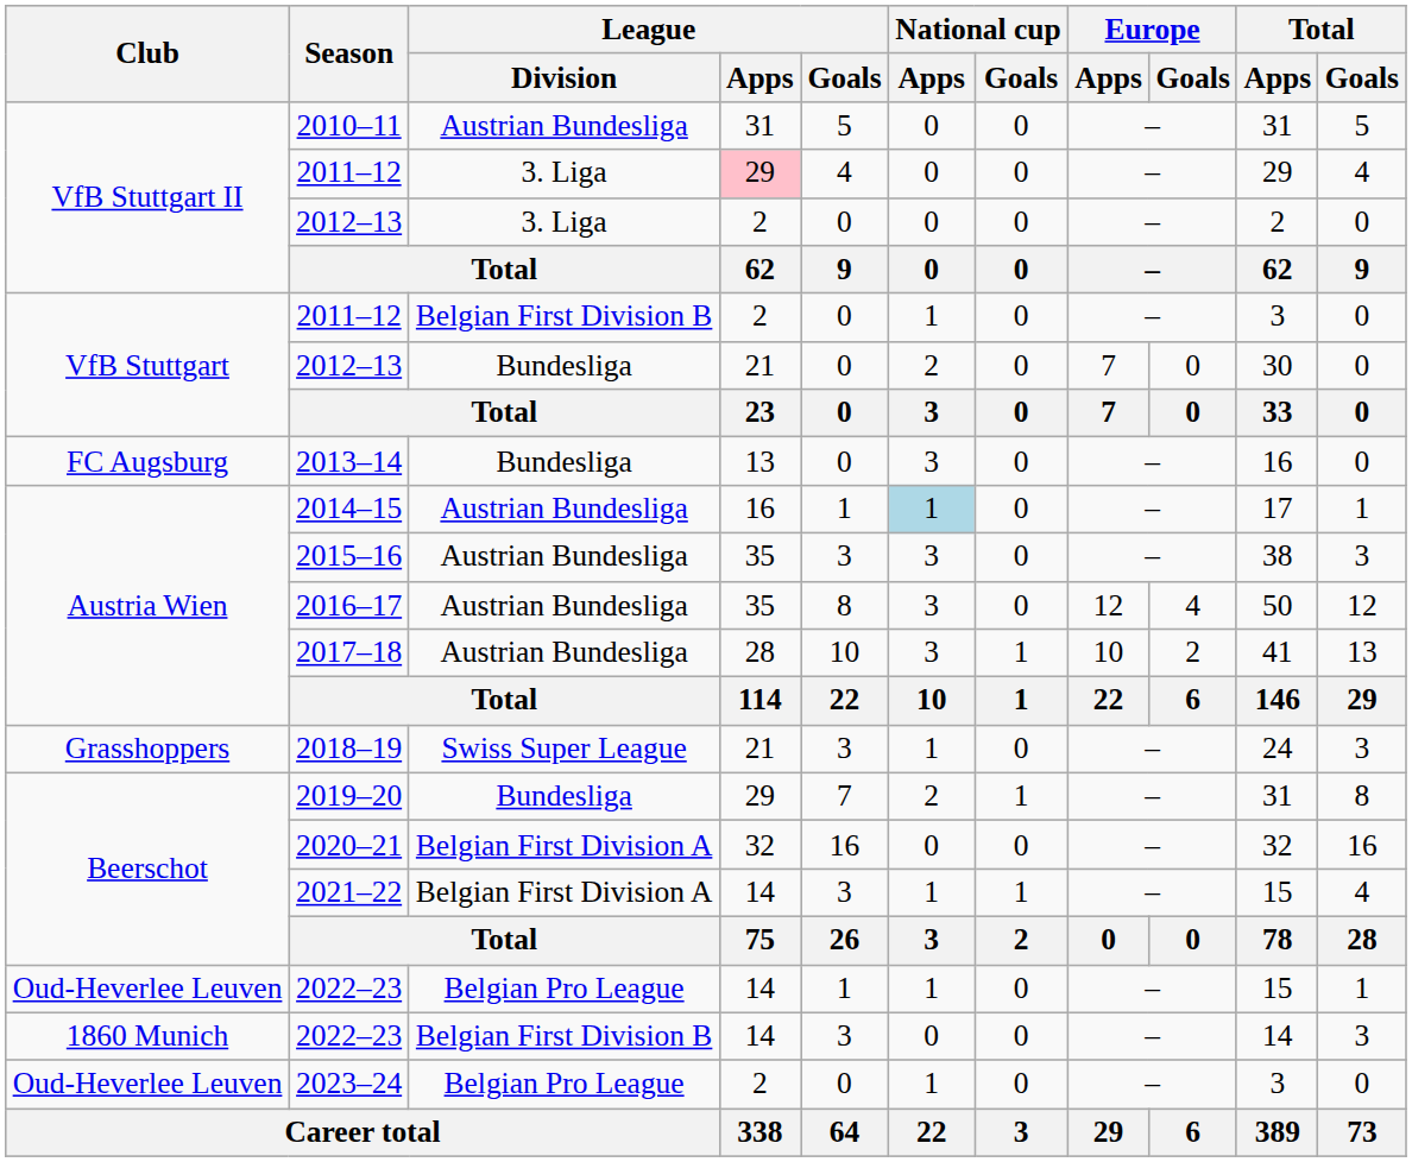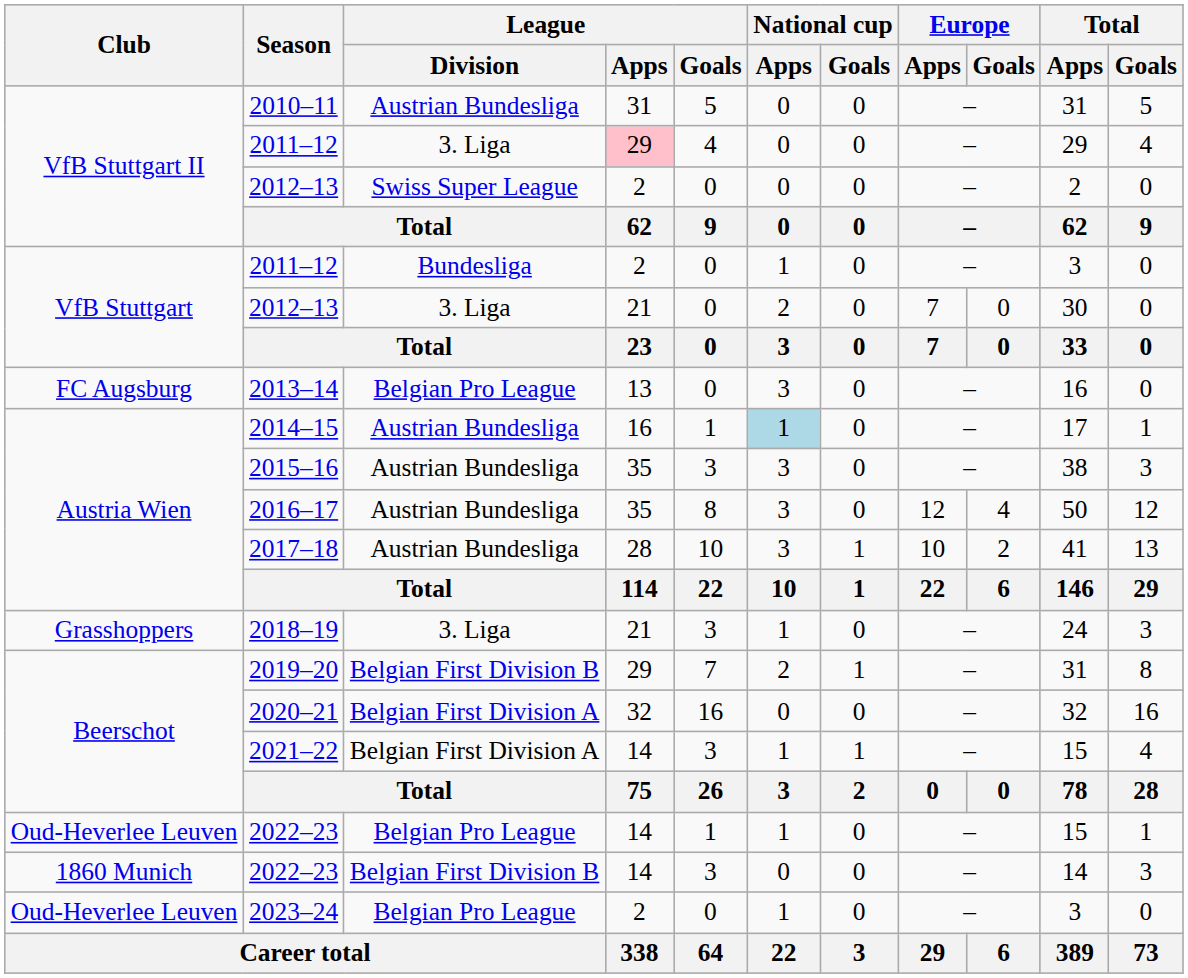VfB Stuttgart II / 2012–13 | League / Division: 3. Liga -> Swiss Super League
VfB Stuttgart / 2011–12 | League / Division: Belgian First Division B -> Bundesliga
VfB Stuttgart / 2012–13 | League / Division: Bundesliga -> 3. Liga
2013–14 | League / Division: Bundesliga -> Belgian Pro League
2018–19 | League / Division: Swiss Super League -> 3. Liga
2019–20 | League / Division: Bundesliga -> Belgian First Division B
